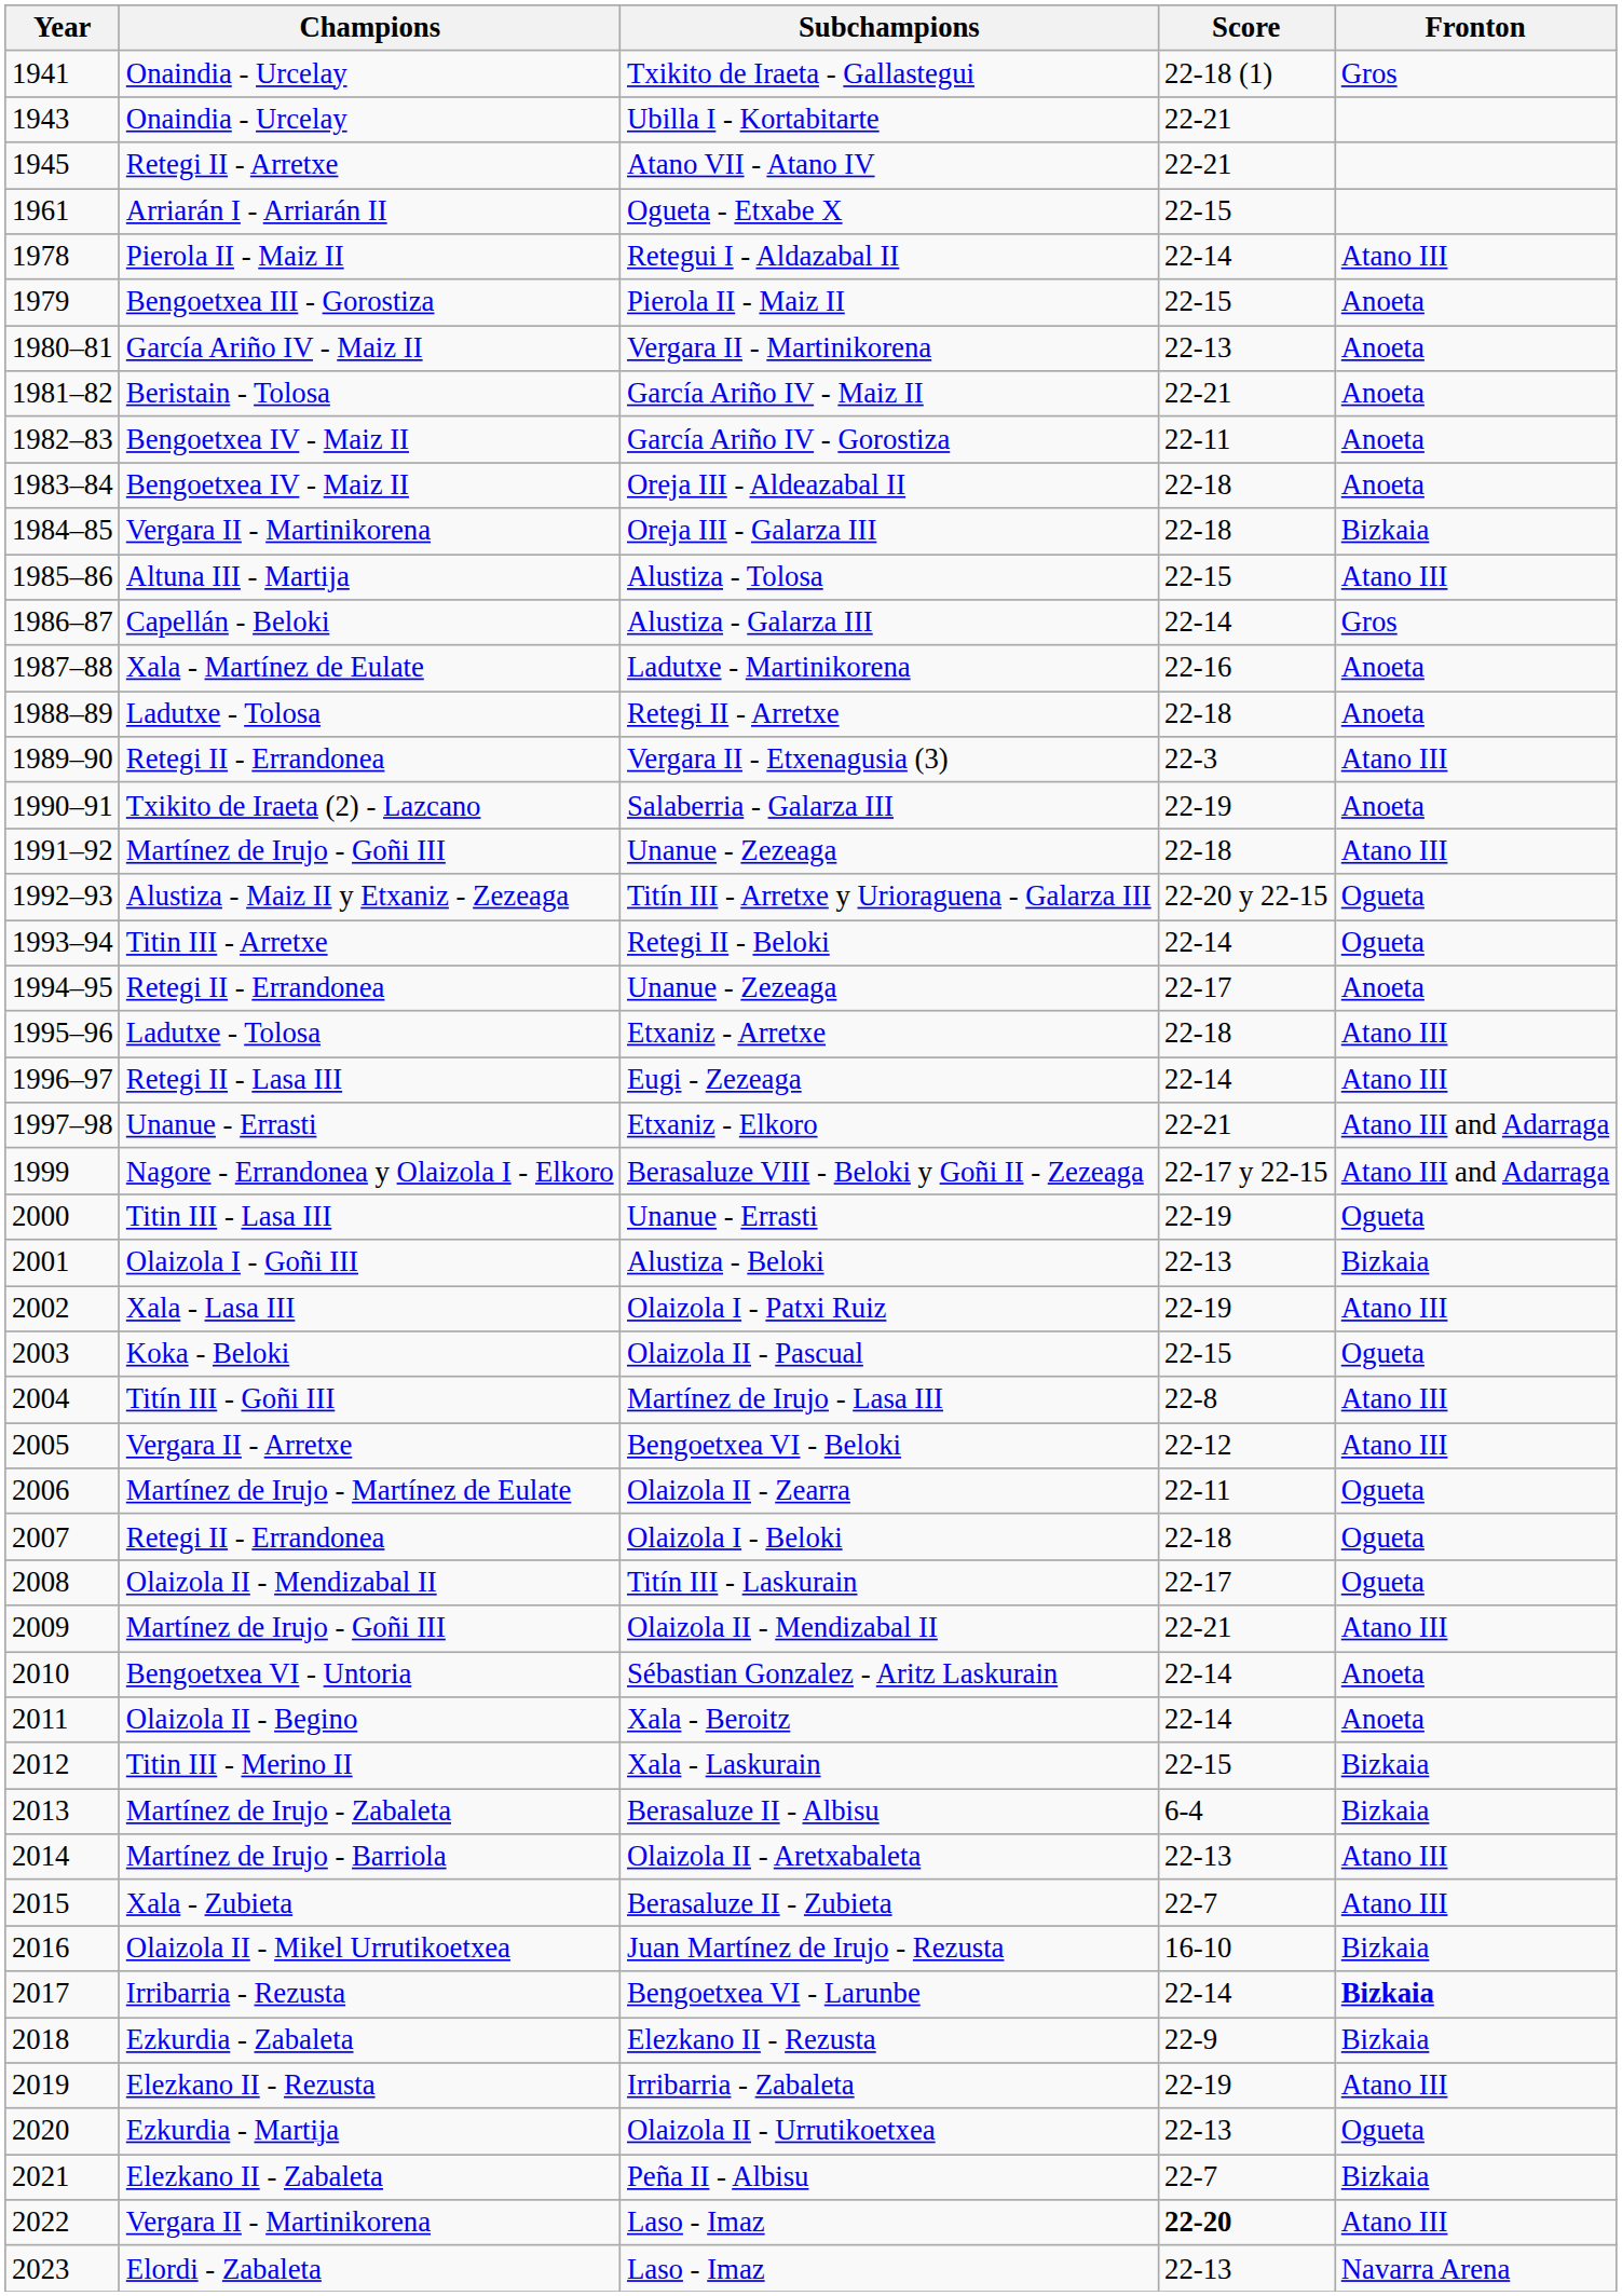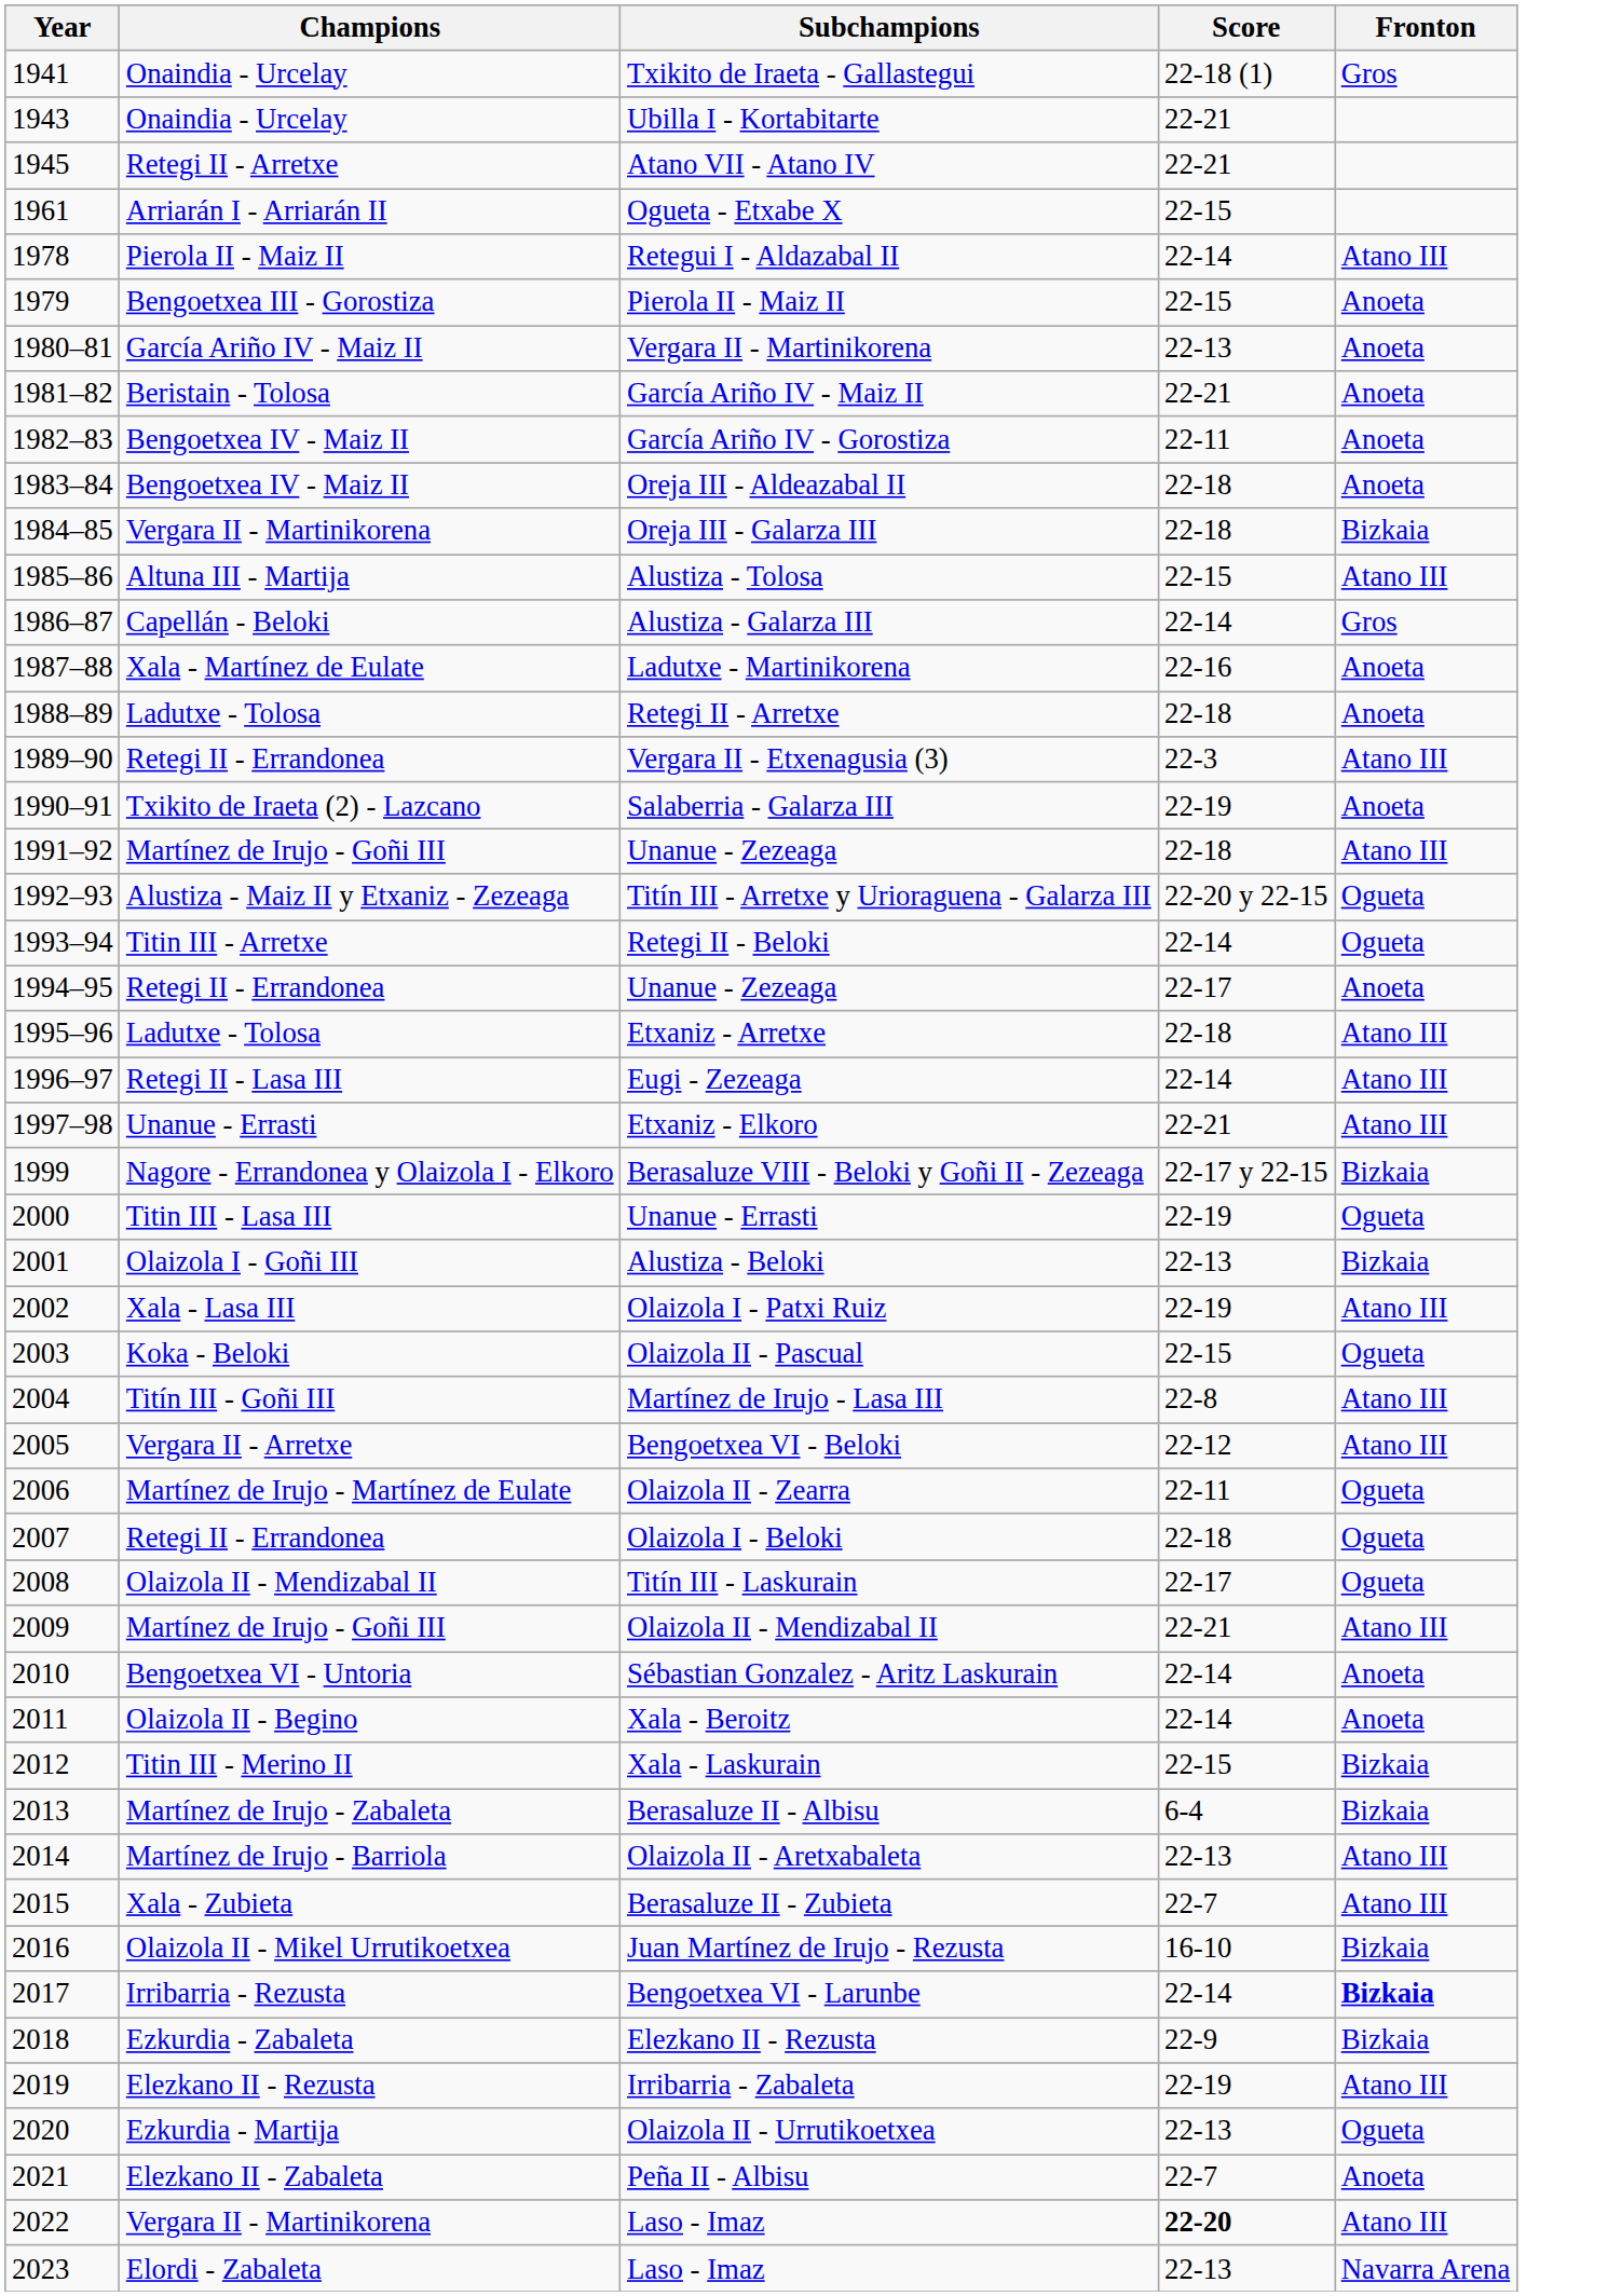Etxaniz - Elkoro | Fronton: Atano III and Adarraga -> Atano III
Berasaluze VIII - Beloki y Goñi II - Zezeaga | Fronton: Atano III and Adarraga -> Bizkaia
Peña II - Albisu | Fronton: Bizkaia -> Anoeta
